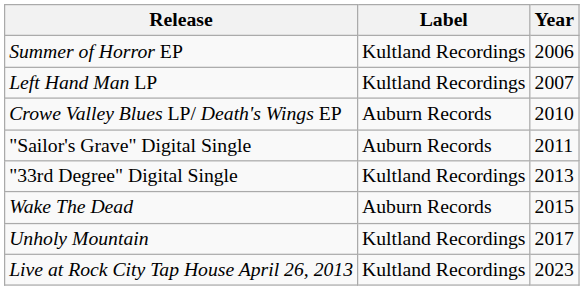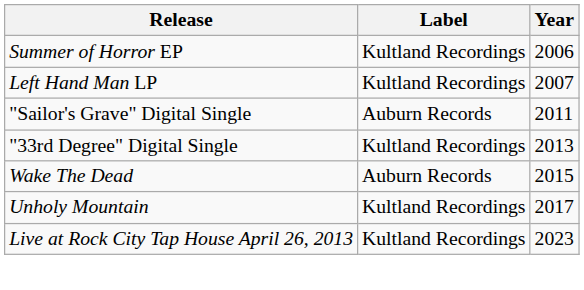- row: Crowe Valley Blues LP/ Death's Wings EP | Auburn Records | 2010
